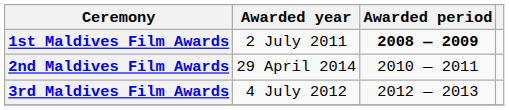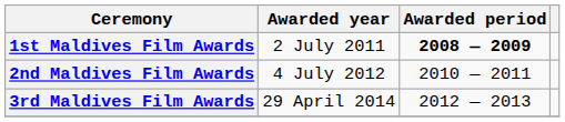2nd Maldives Film Awards | Awarded year: 29 April 2014 -> 4 July 2012
3rd Maldives Film Awards | Awarded year: 4 July 2012 -> 29 April 2014
